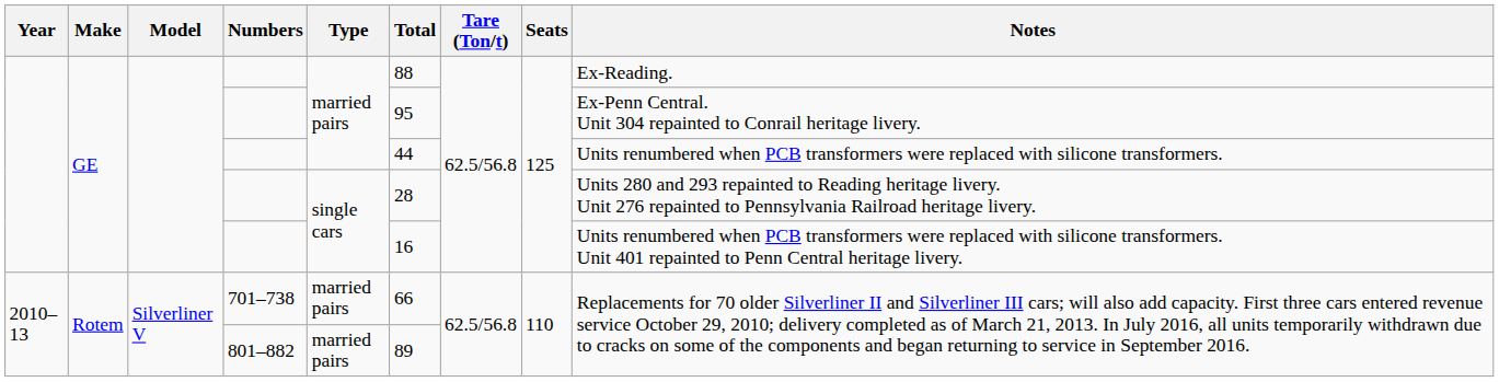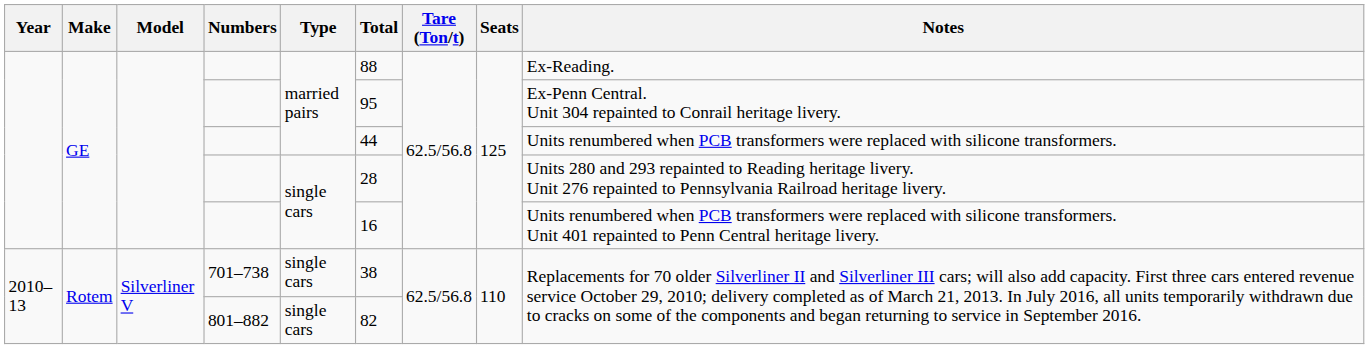701–738 | Type: married pairs -> single cars
701–738 | Total: 66 -> 38
801–882 | Type: married pairs -> single cars
801–882 | Total: 89 -> 82
